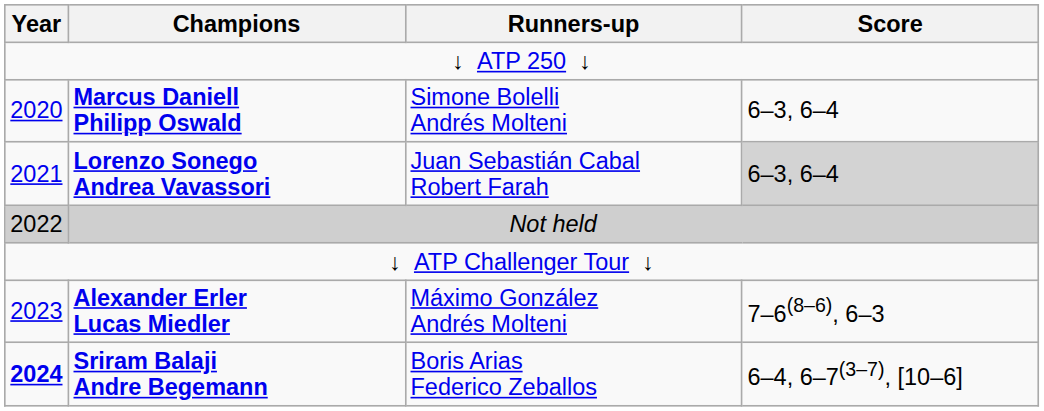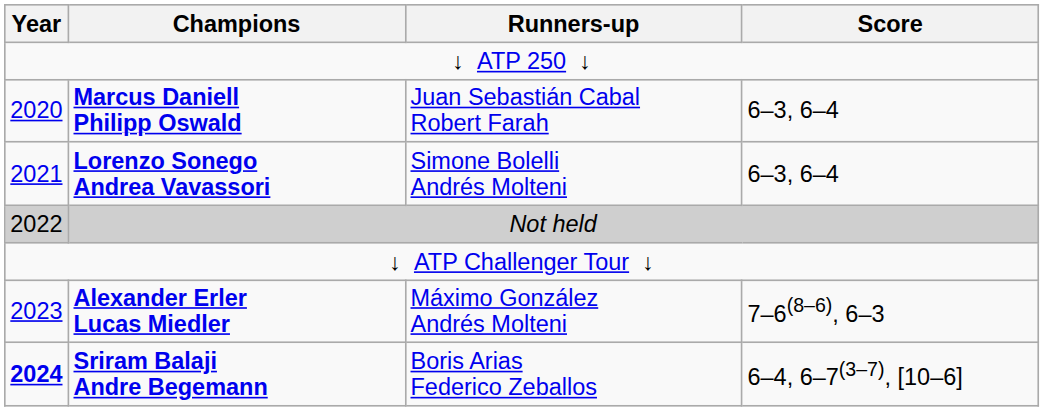Marcus Daniell Philipp Oswald | Runners-up: Simone Bolelli Andrés Molteni -> Juan Sebastián Cabal Robert Farah
Lorenzo Sonego Andrea Vavassori | Runners-up: Juan Sebastián Cabal Robert Farah -> Simone Bolelli Andrés Molteni
Lorenzo Sonego Andrea Vavassori | Score: lightgrey background -> no background
